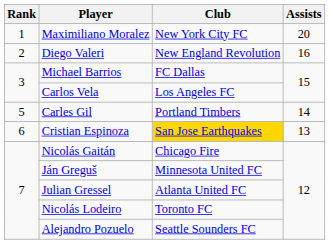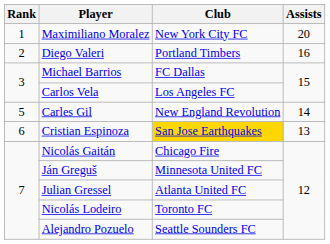Diego Valeri | Club: New England Revolution -> Portland Timbers
Carles Gil | Club: Portland Timbers -> New England Revolution
